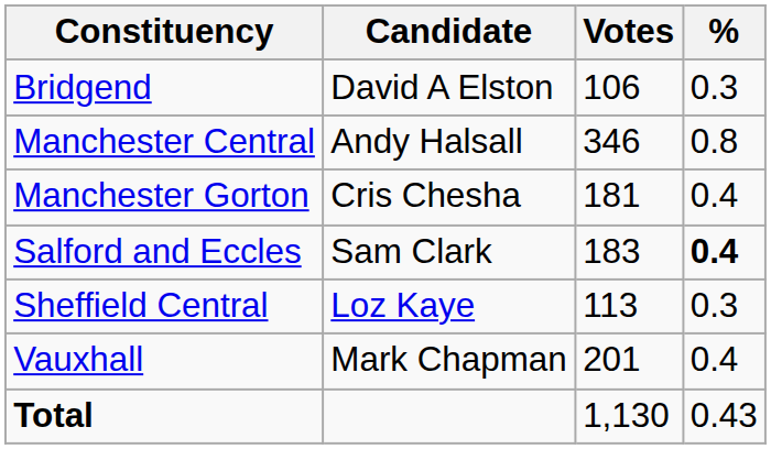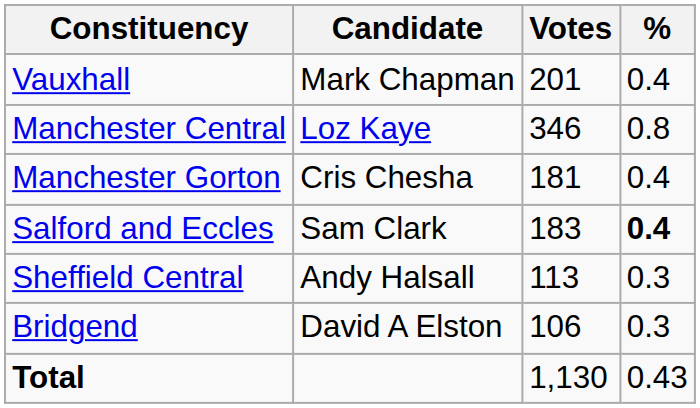rows swapped: Bridgend <-> Vauxhall
Manchester Central | Candidate: Andy Halsall -> Loz Kaye
Sheffield Central | Candidate: Loz Kaye -> Andy Halsall
